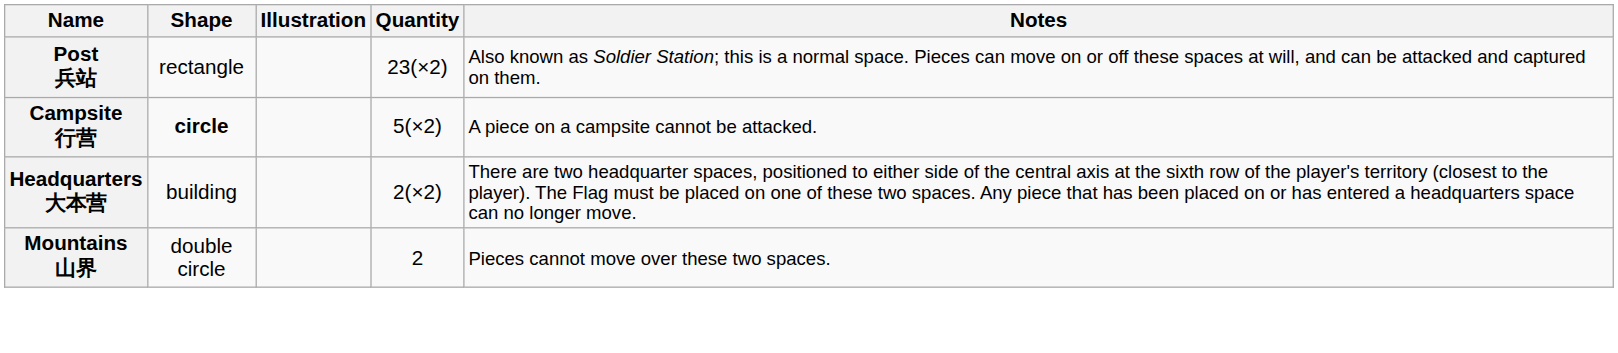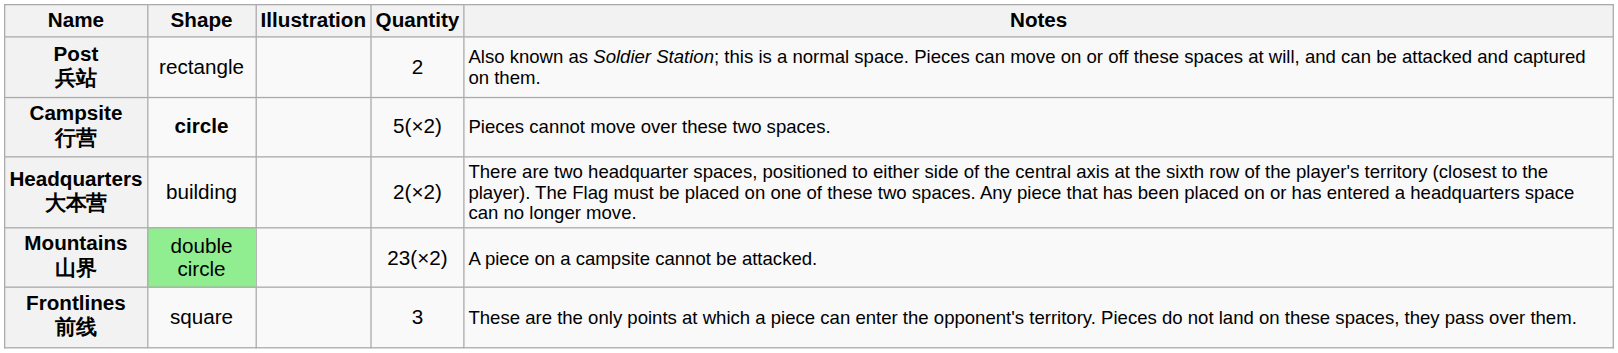Post 兵站 | Quantity: 23(×2) -> 2
Campsite 行营 | Notes: A piece on a campsite cannot be attacked. -> Pieces cannot move over these two spaces.
Mountains 山界 | Shape: no background -> lightgreen background
Mountains 山界 | Quantity: 2 -> 23(×2)
Mountains 山界 | Notes: Pieces cannot move over these two spaces. -> A piece on a campsite cannot be attacked.
+ row: Frontlines 前线 | square | 3 | These are the only points at which a piece can enter the opponent's territory. Pieces do not land on these spaces, they pass over them.
